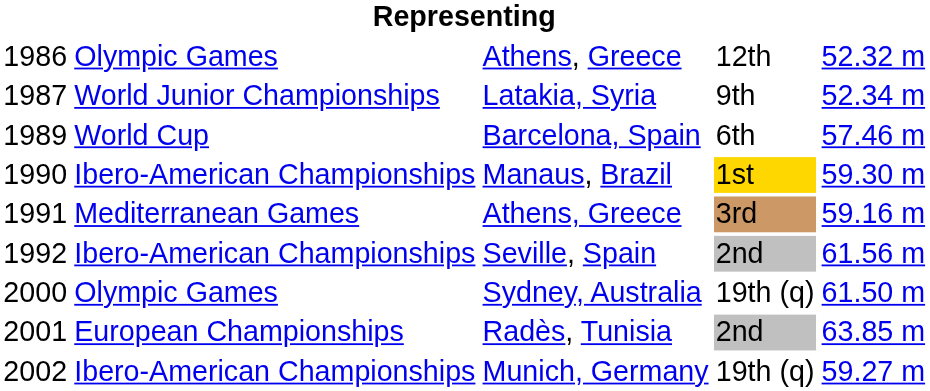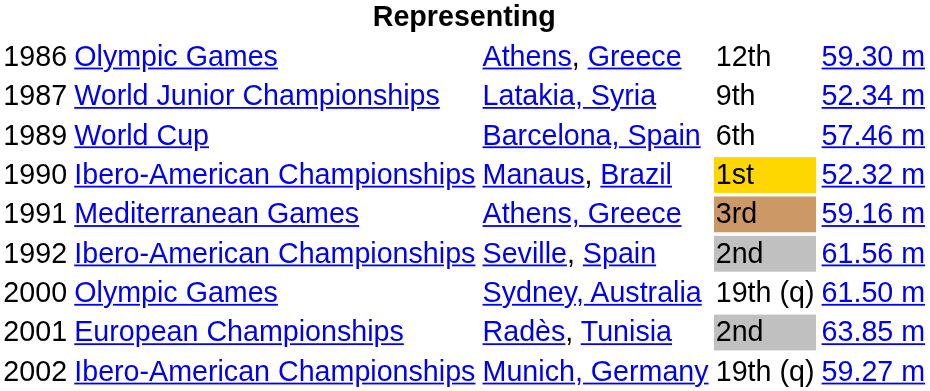1986 | column 5: 52.32 m -> 59.30 m
1990 | column 5: 59.30 m -> 52.32 m
